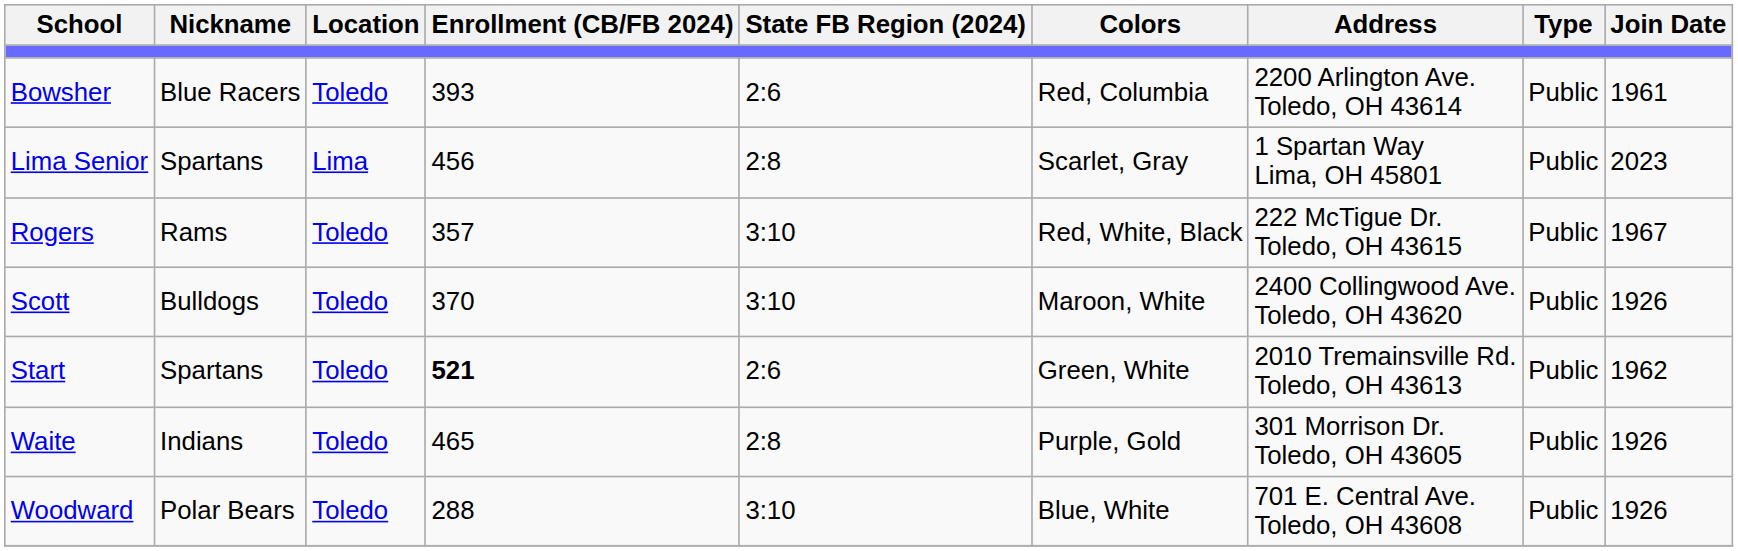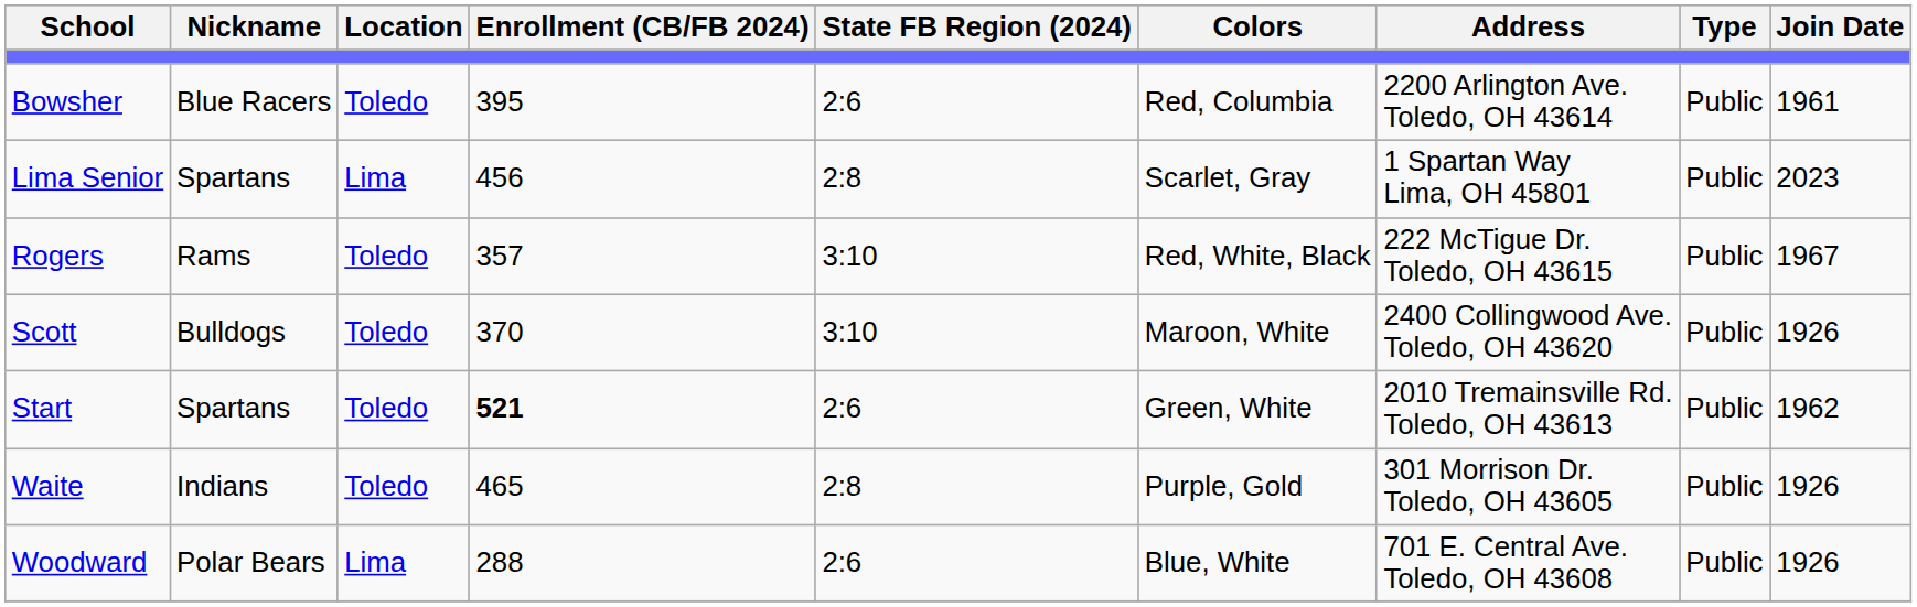Bowsher | Enrollment (CB/FB 2024): 393 -> 395
Woodward | Location: Toledo -> Lima
Woodward | State FB Region (2024): 3:10 -> 2:6
